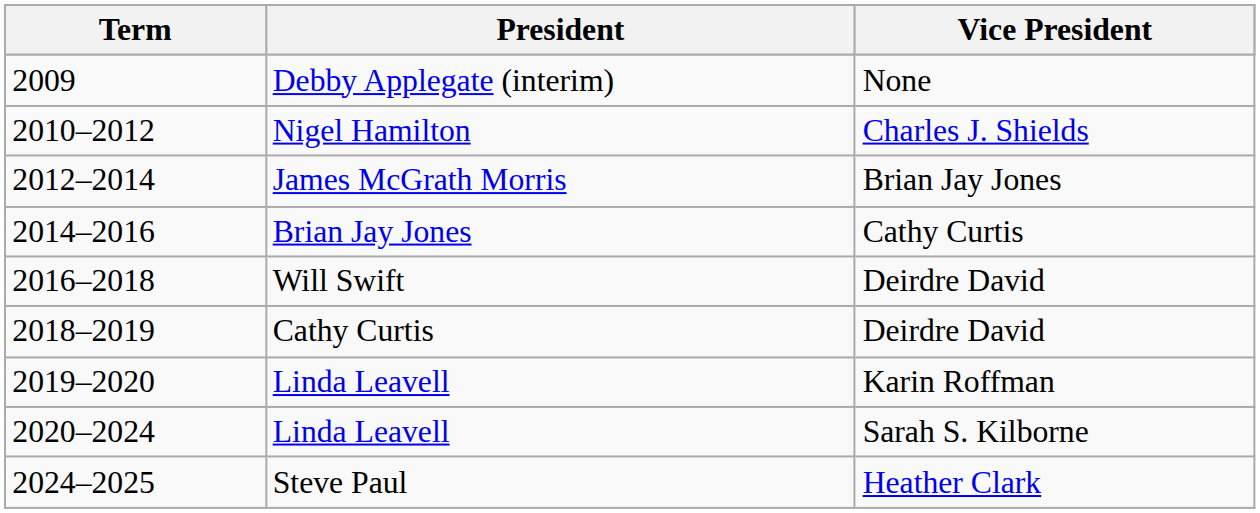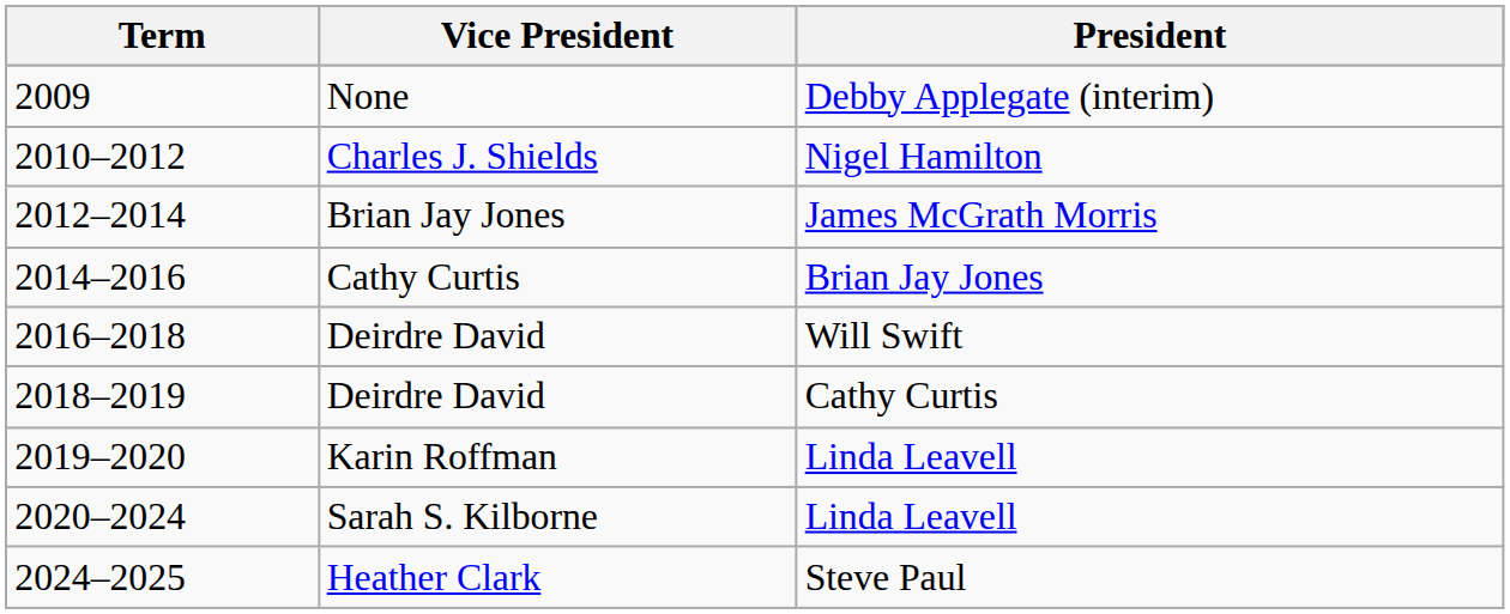columns swapped: President <-> Vice President
